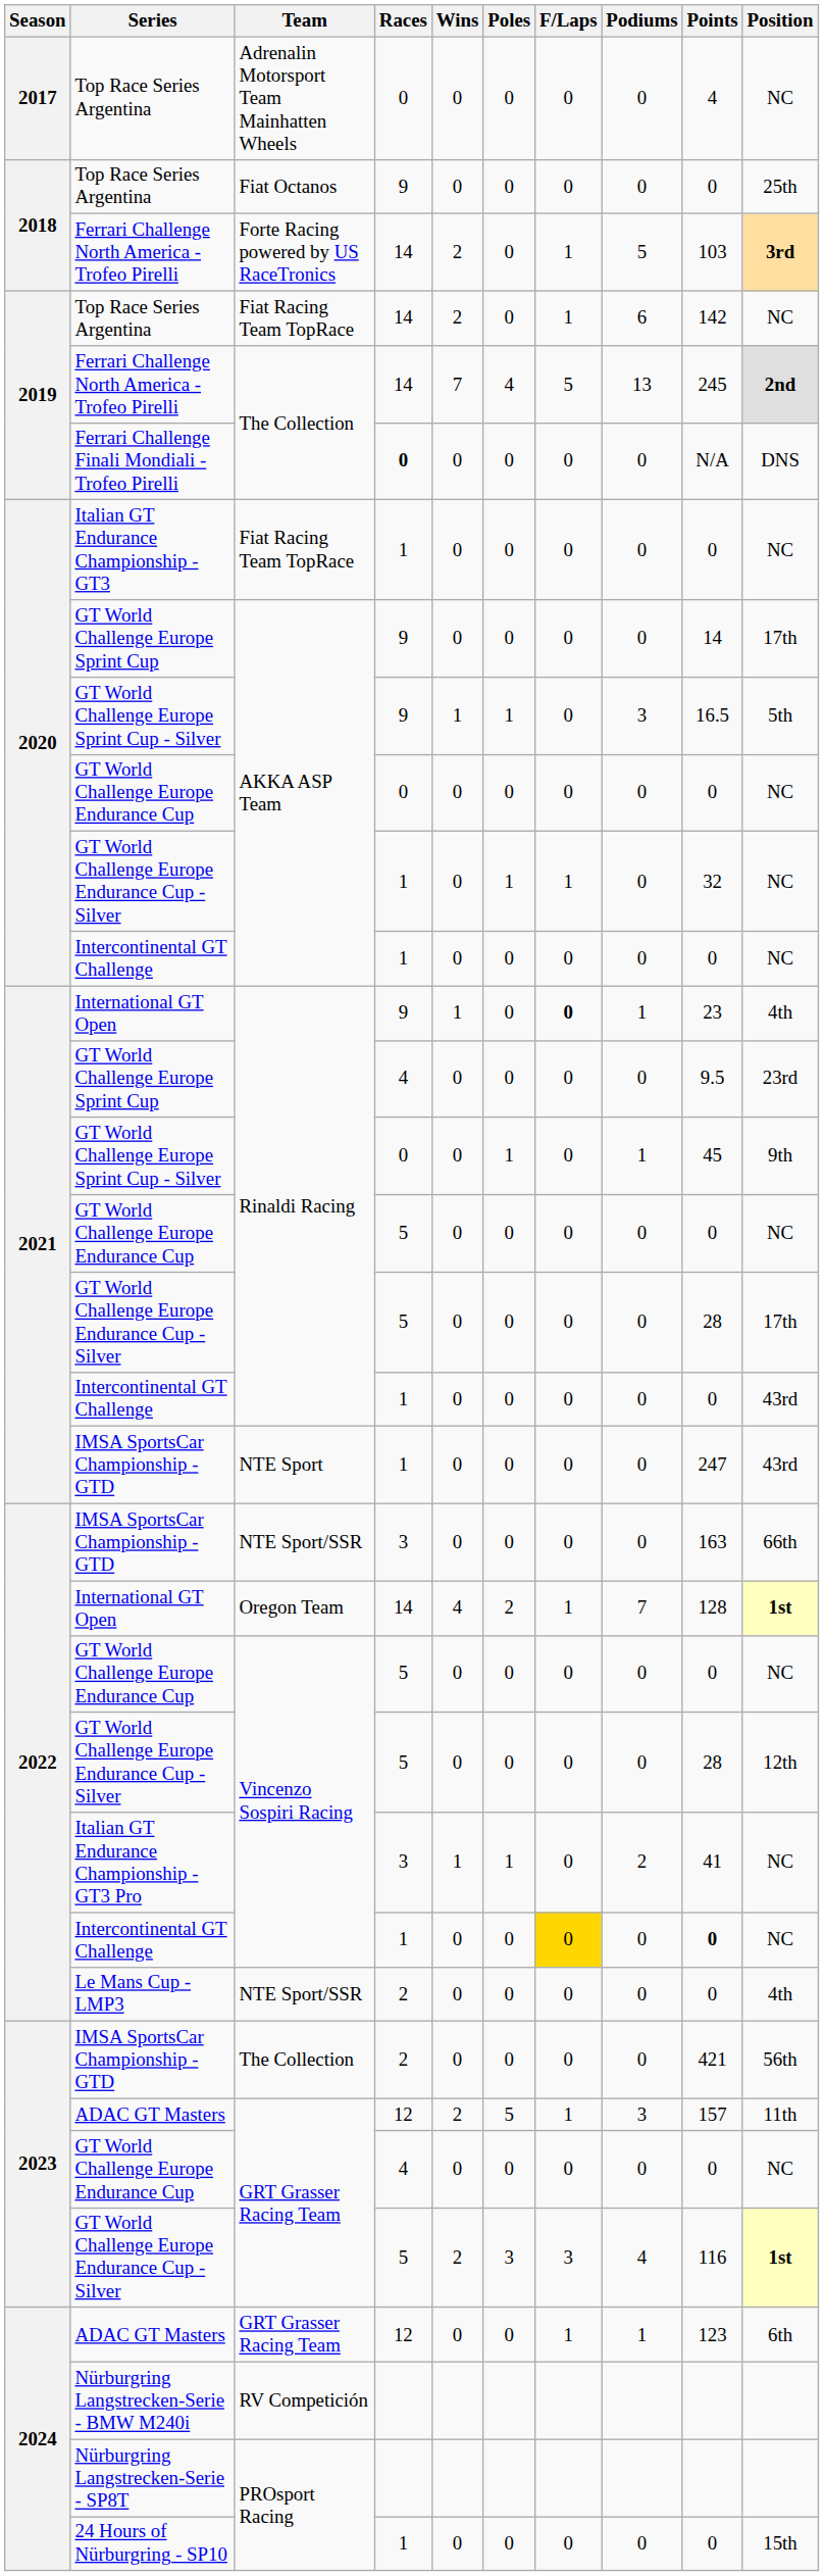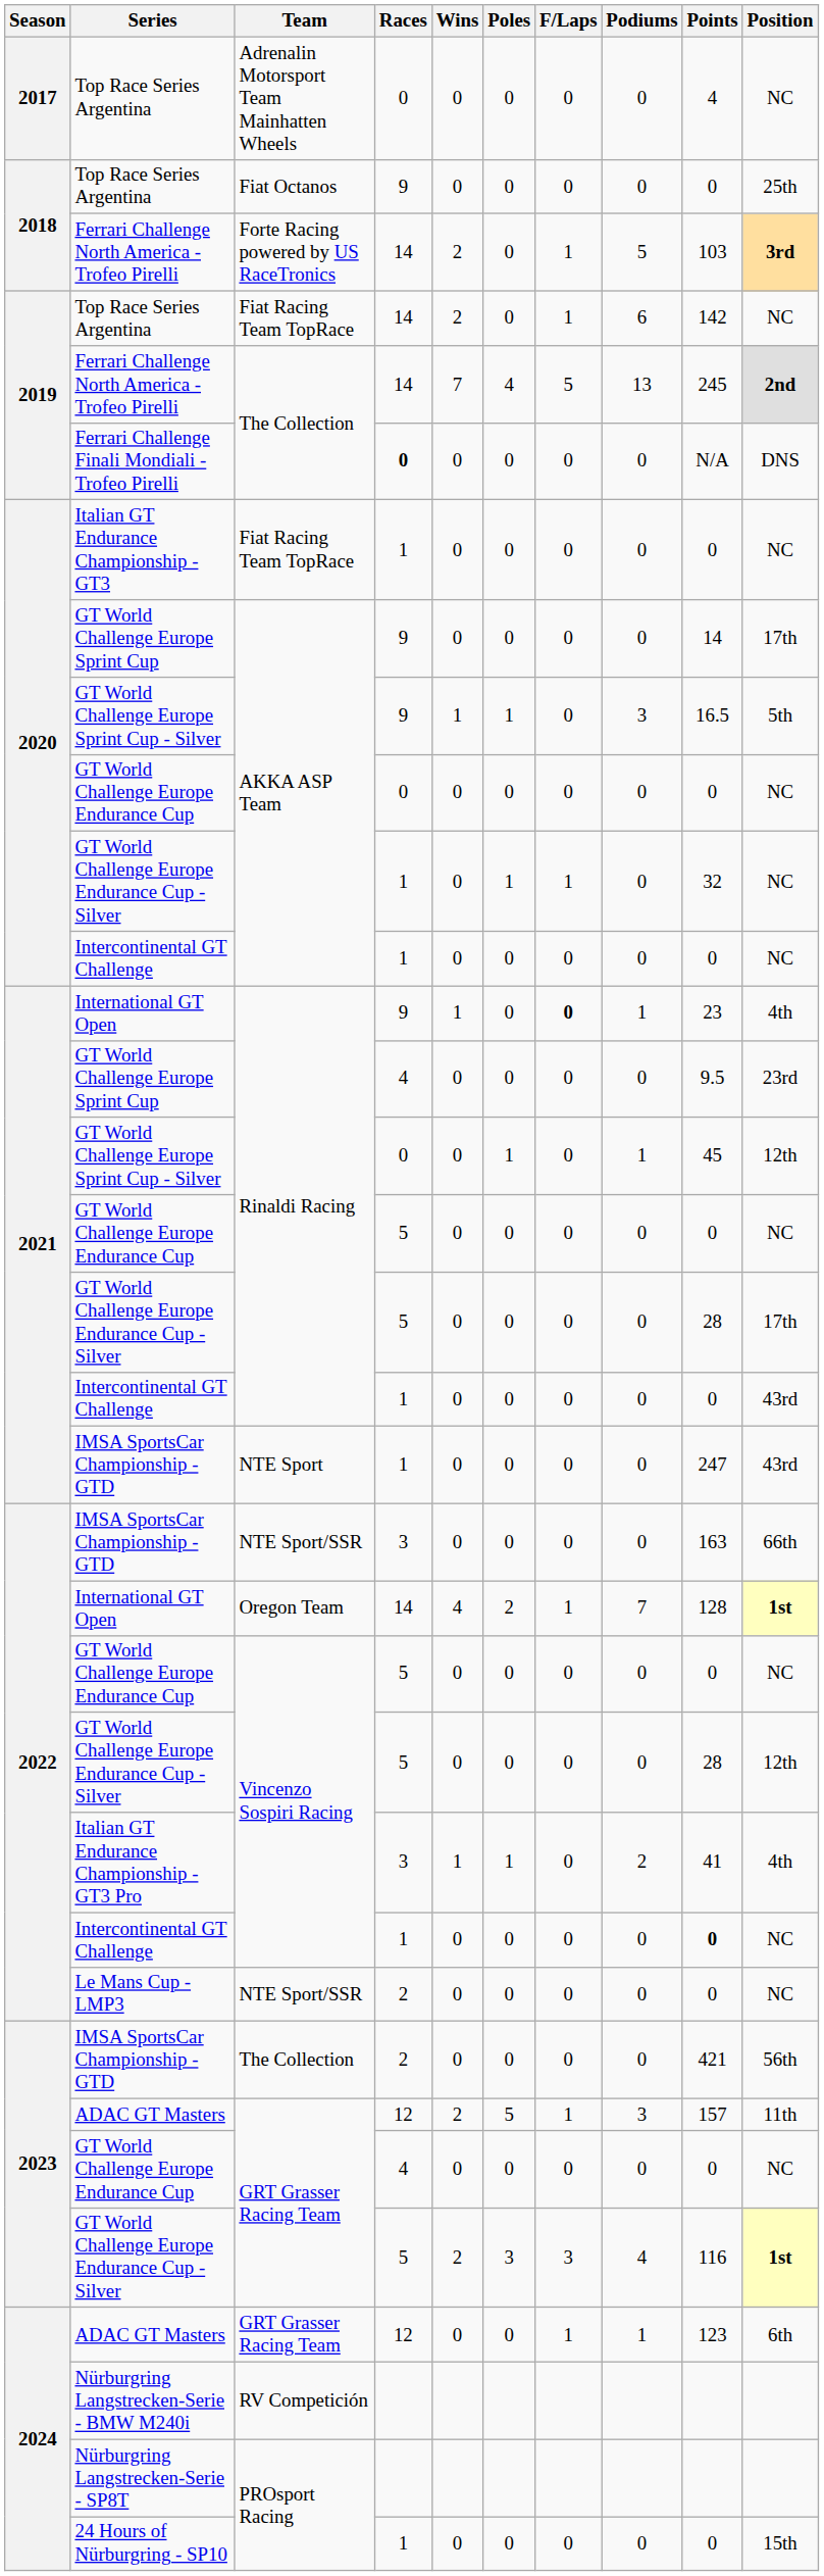2021 / GT World Challenge Europe Sprint Cup - Silver | Position: 9th -> 12th
Italian GT Endurance Championship - GT3 Pro | Position: NC -> 4th
2022 / Intercontinental GT Challenge | F/Laps: gold background -> no background
Le Mans Cup - LMP3 | Position: 4th -> NC
